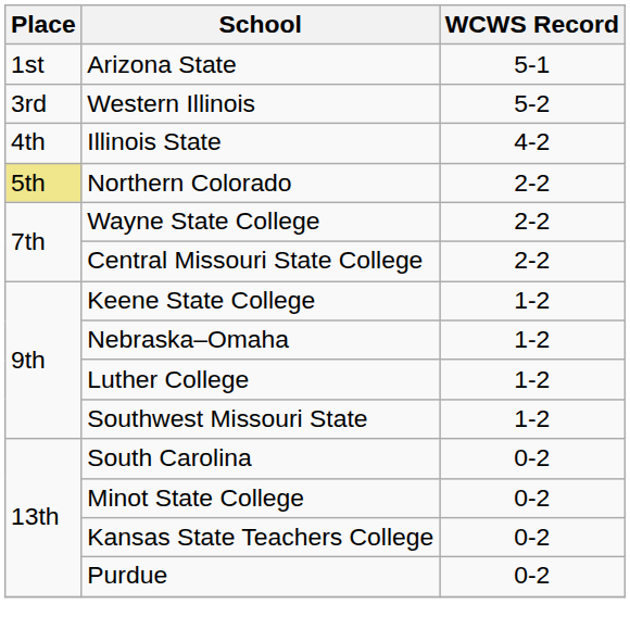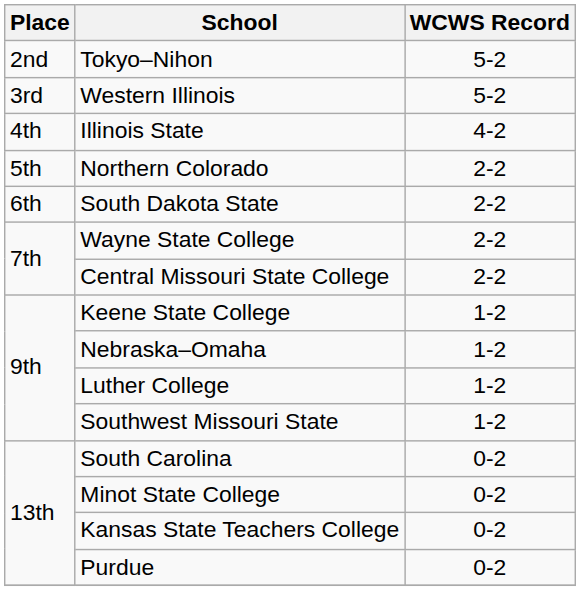- row: 1st | Arizona State | 5-1
+ row: 2nd | Tokyo–Nihon | 5-2
Northern Colorado | Place: khaki background -> no background
+ row: 6th | South Dakota State | 2-2
